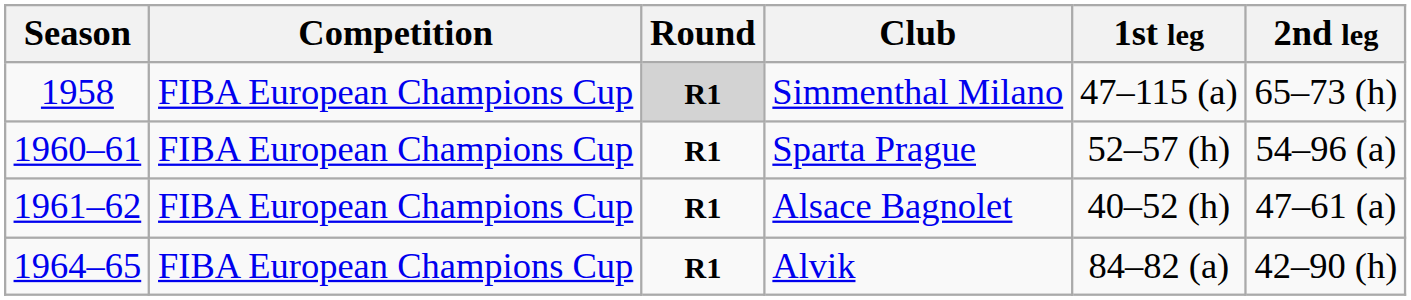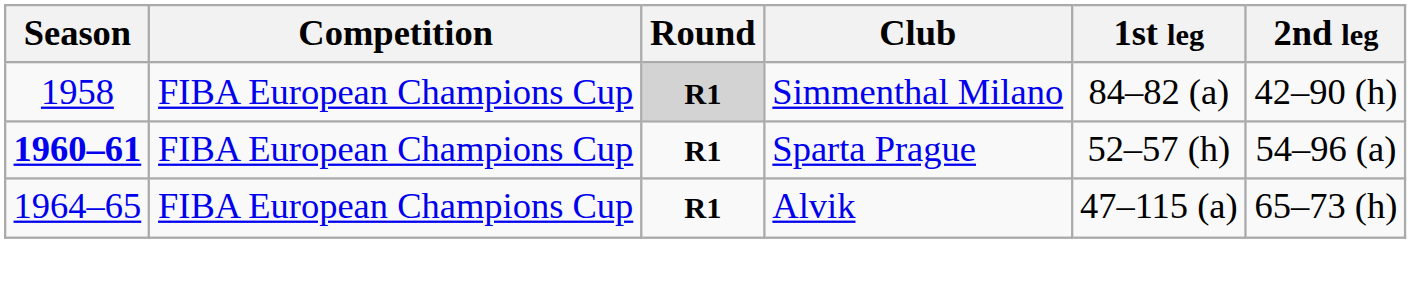Simmenthal Milano | 1st leg: 47–115 (a) -> 84–82 (a)
Simmenthal Milano | 2nd leg: 65–73 (h) -> 42–90 (h)
Sparta Prague | Season: normal -> bold
- row: 1961–62 | FIBA European Champions Cup | R1 | Alsace Bagnolet | 40–52 (h) | 47–61 (a)
Alvik | 1st leg: 84–82 (a) -> 47–115 (a)
Alvik | 2nd leg: 42–90 (h) -> 65–73 (h)
